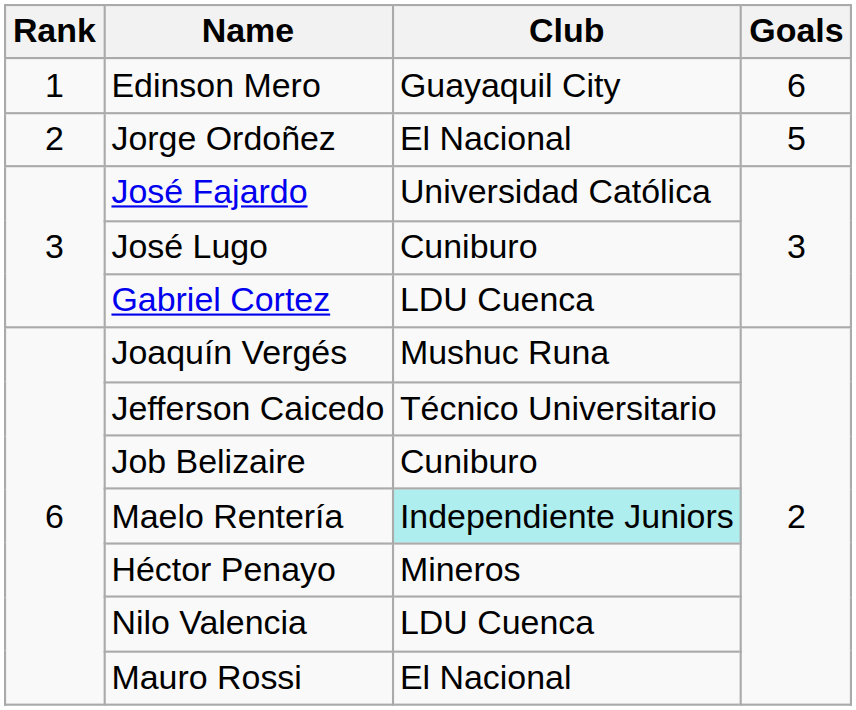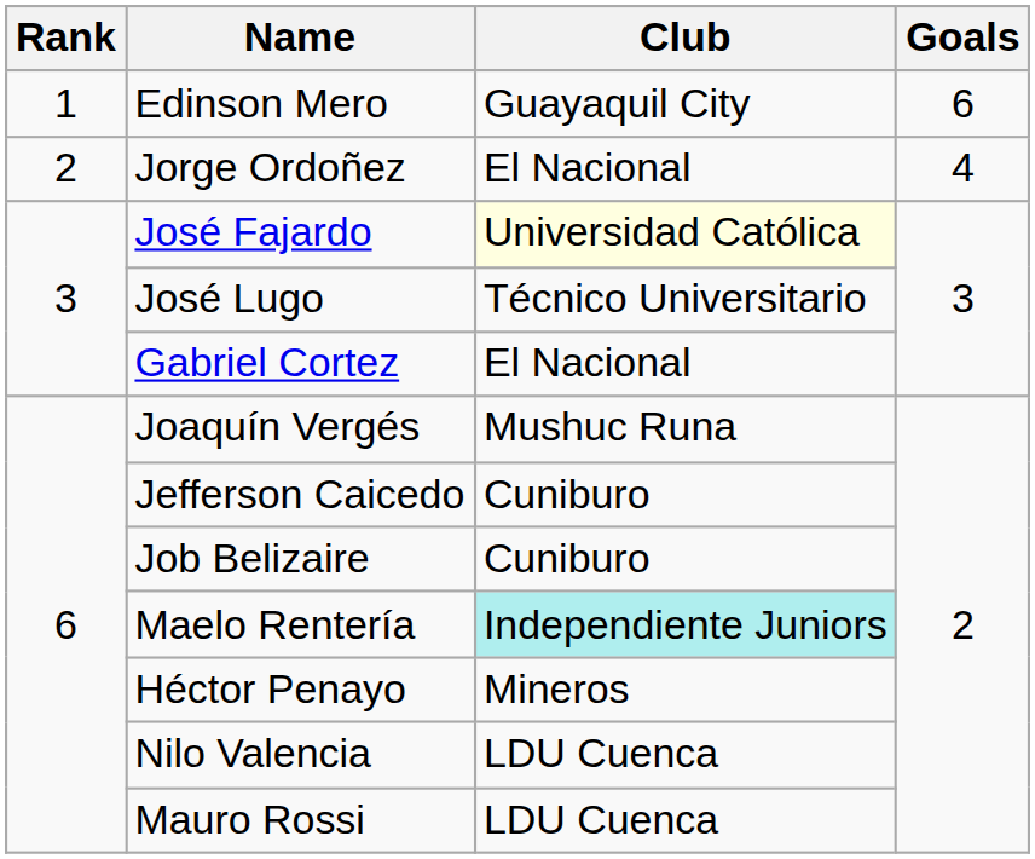Jorge Ordoñez | Goals: 5 -> 4
José Fajardo | Club: no background -> lightyellow background
José Lugo | Club: Cuniburo -> Técnico Universitario
Gabriel Cortez | Club: LDU Cuenca -> El Nacional
Jefferson Caicedo | Club: Técnico Universitario -> Cuniburo
Mauro Rossi | Club: El Nacional -> LDU Cuenca
